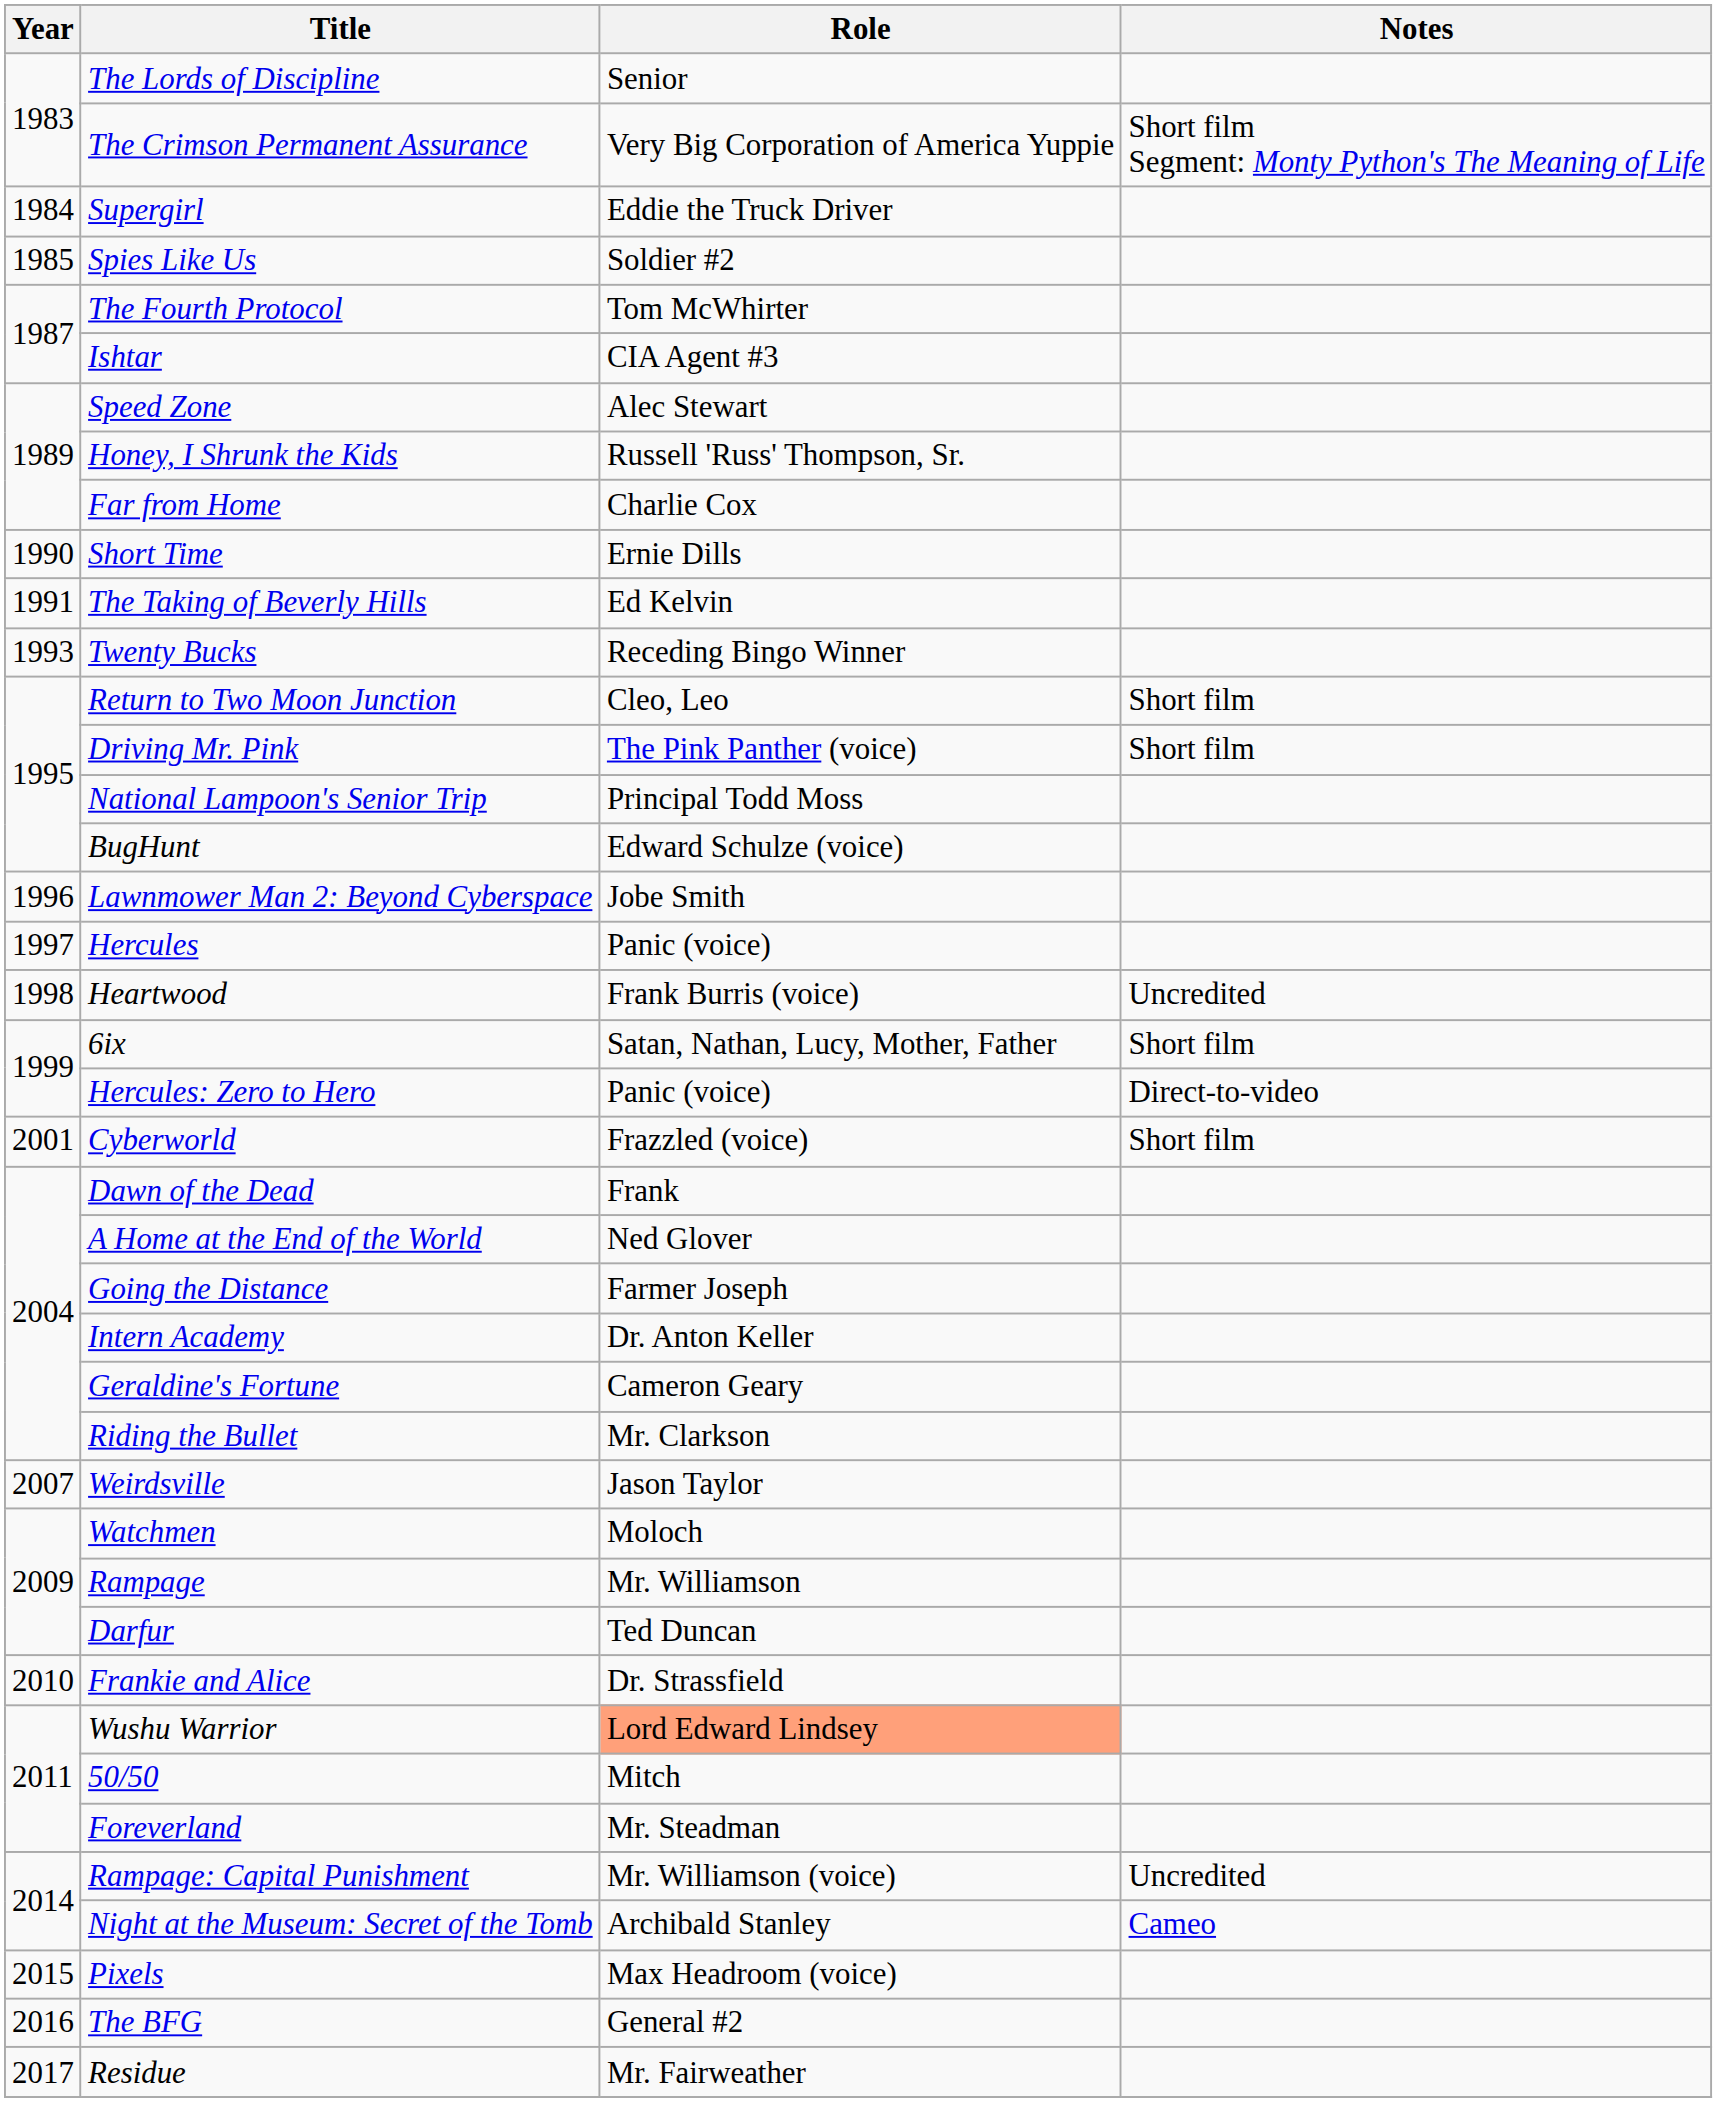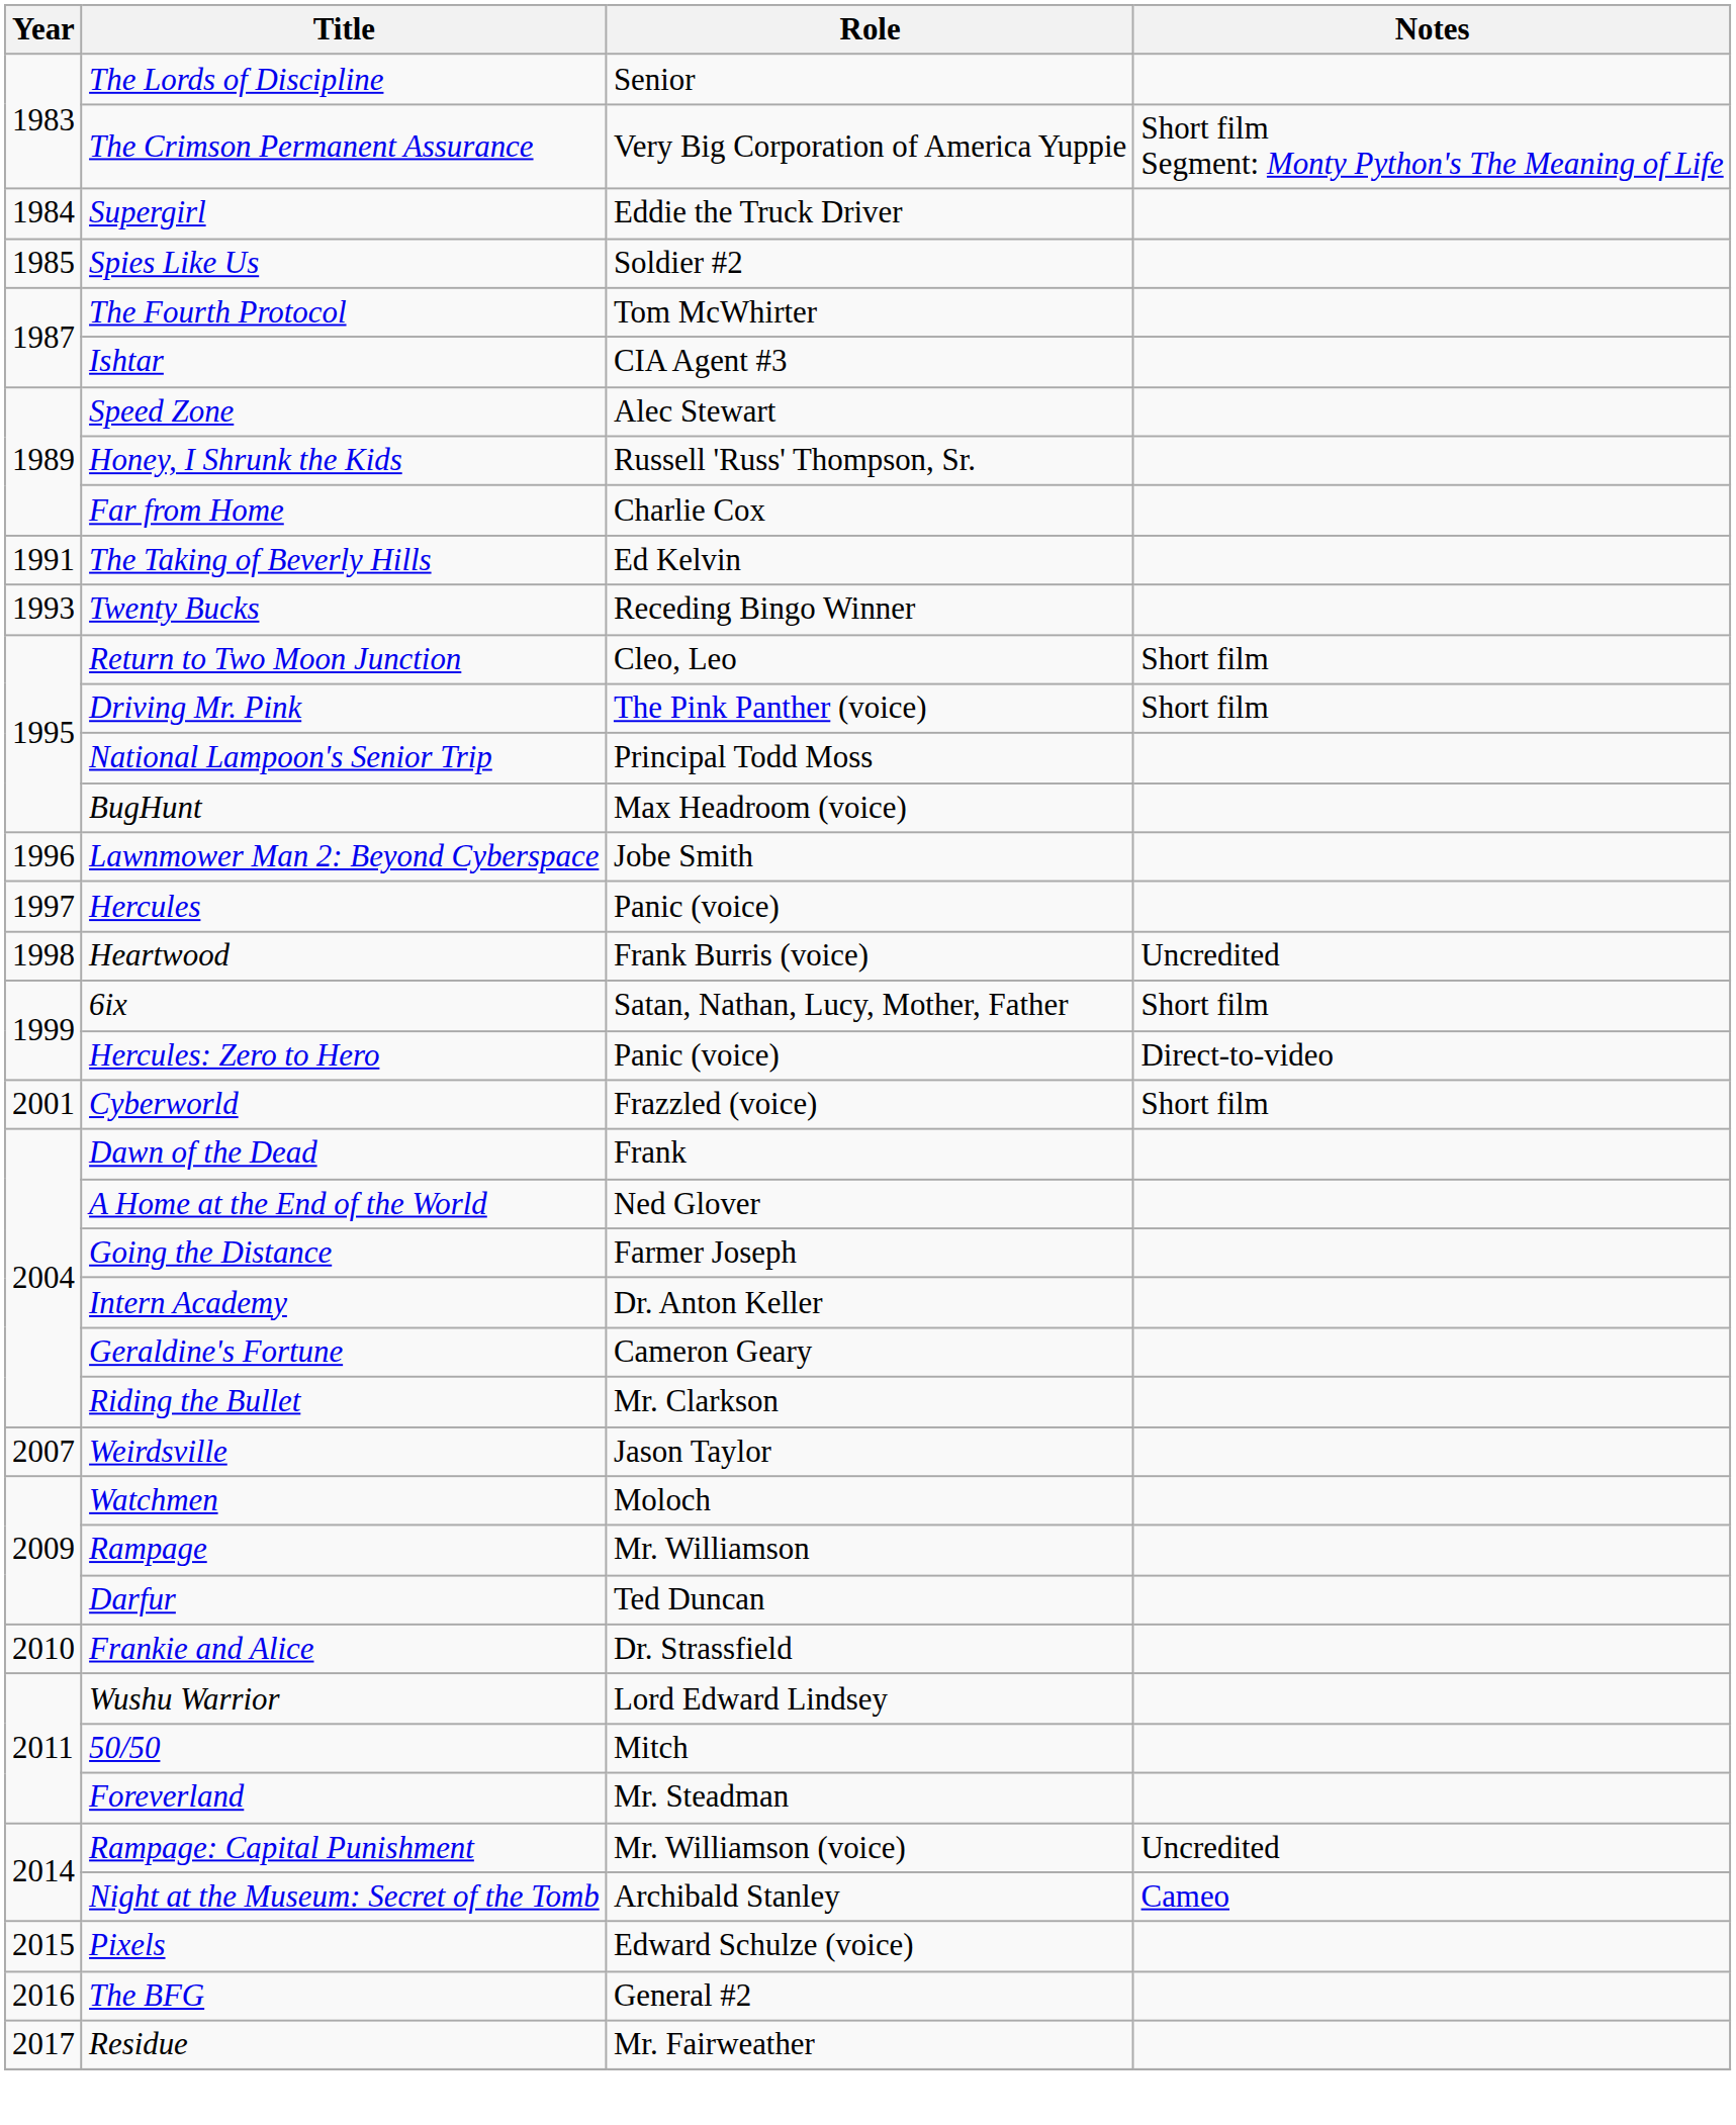- row: 1990 | Short Time | Ernie Dills
BugHunt | Role: Edward Schulze (voice) -> Max Headroom (voice)
Wushu Warrior | Role: lightsalmon background -> no background
Pixels | Role: Max Headroom (voice) -> Edward Schulze (voice)
